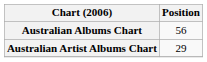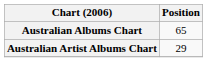Australian Albums Chart | Position: 56 -> 65
